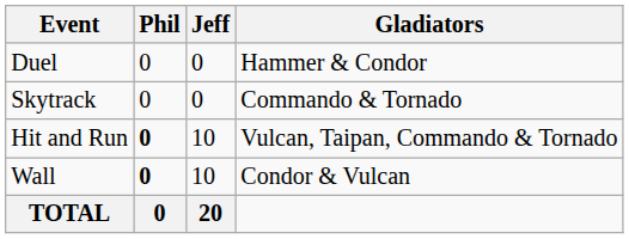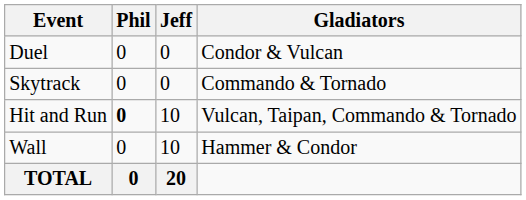Duel | Gladiators: Hammer & Condor -> Condor & Vulcan
Wall | Phil: bold -> normal
Wall | Gladiators: Condor & Vulcan -> Hammer & Condor
